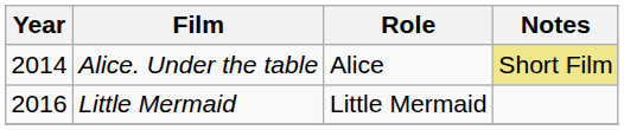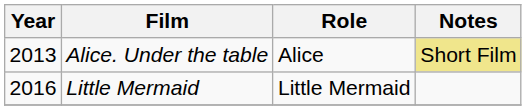Alice. Under the table | Year: 2014 -> 2013
